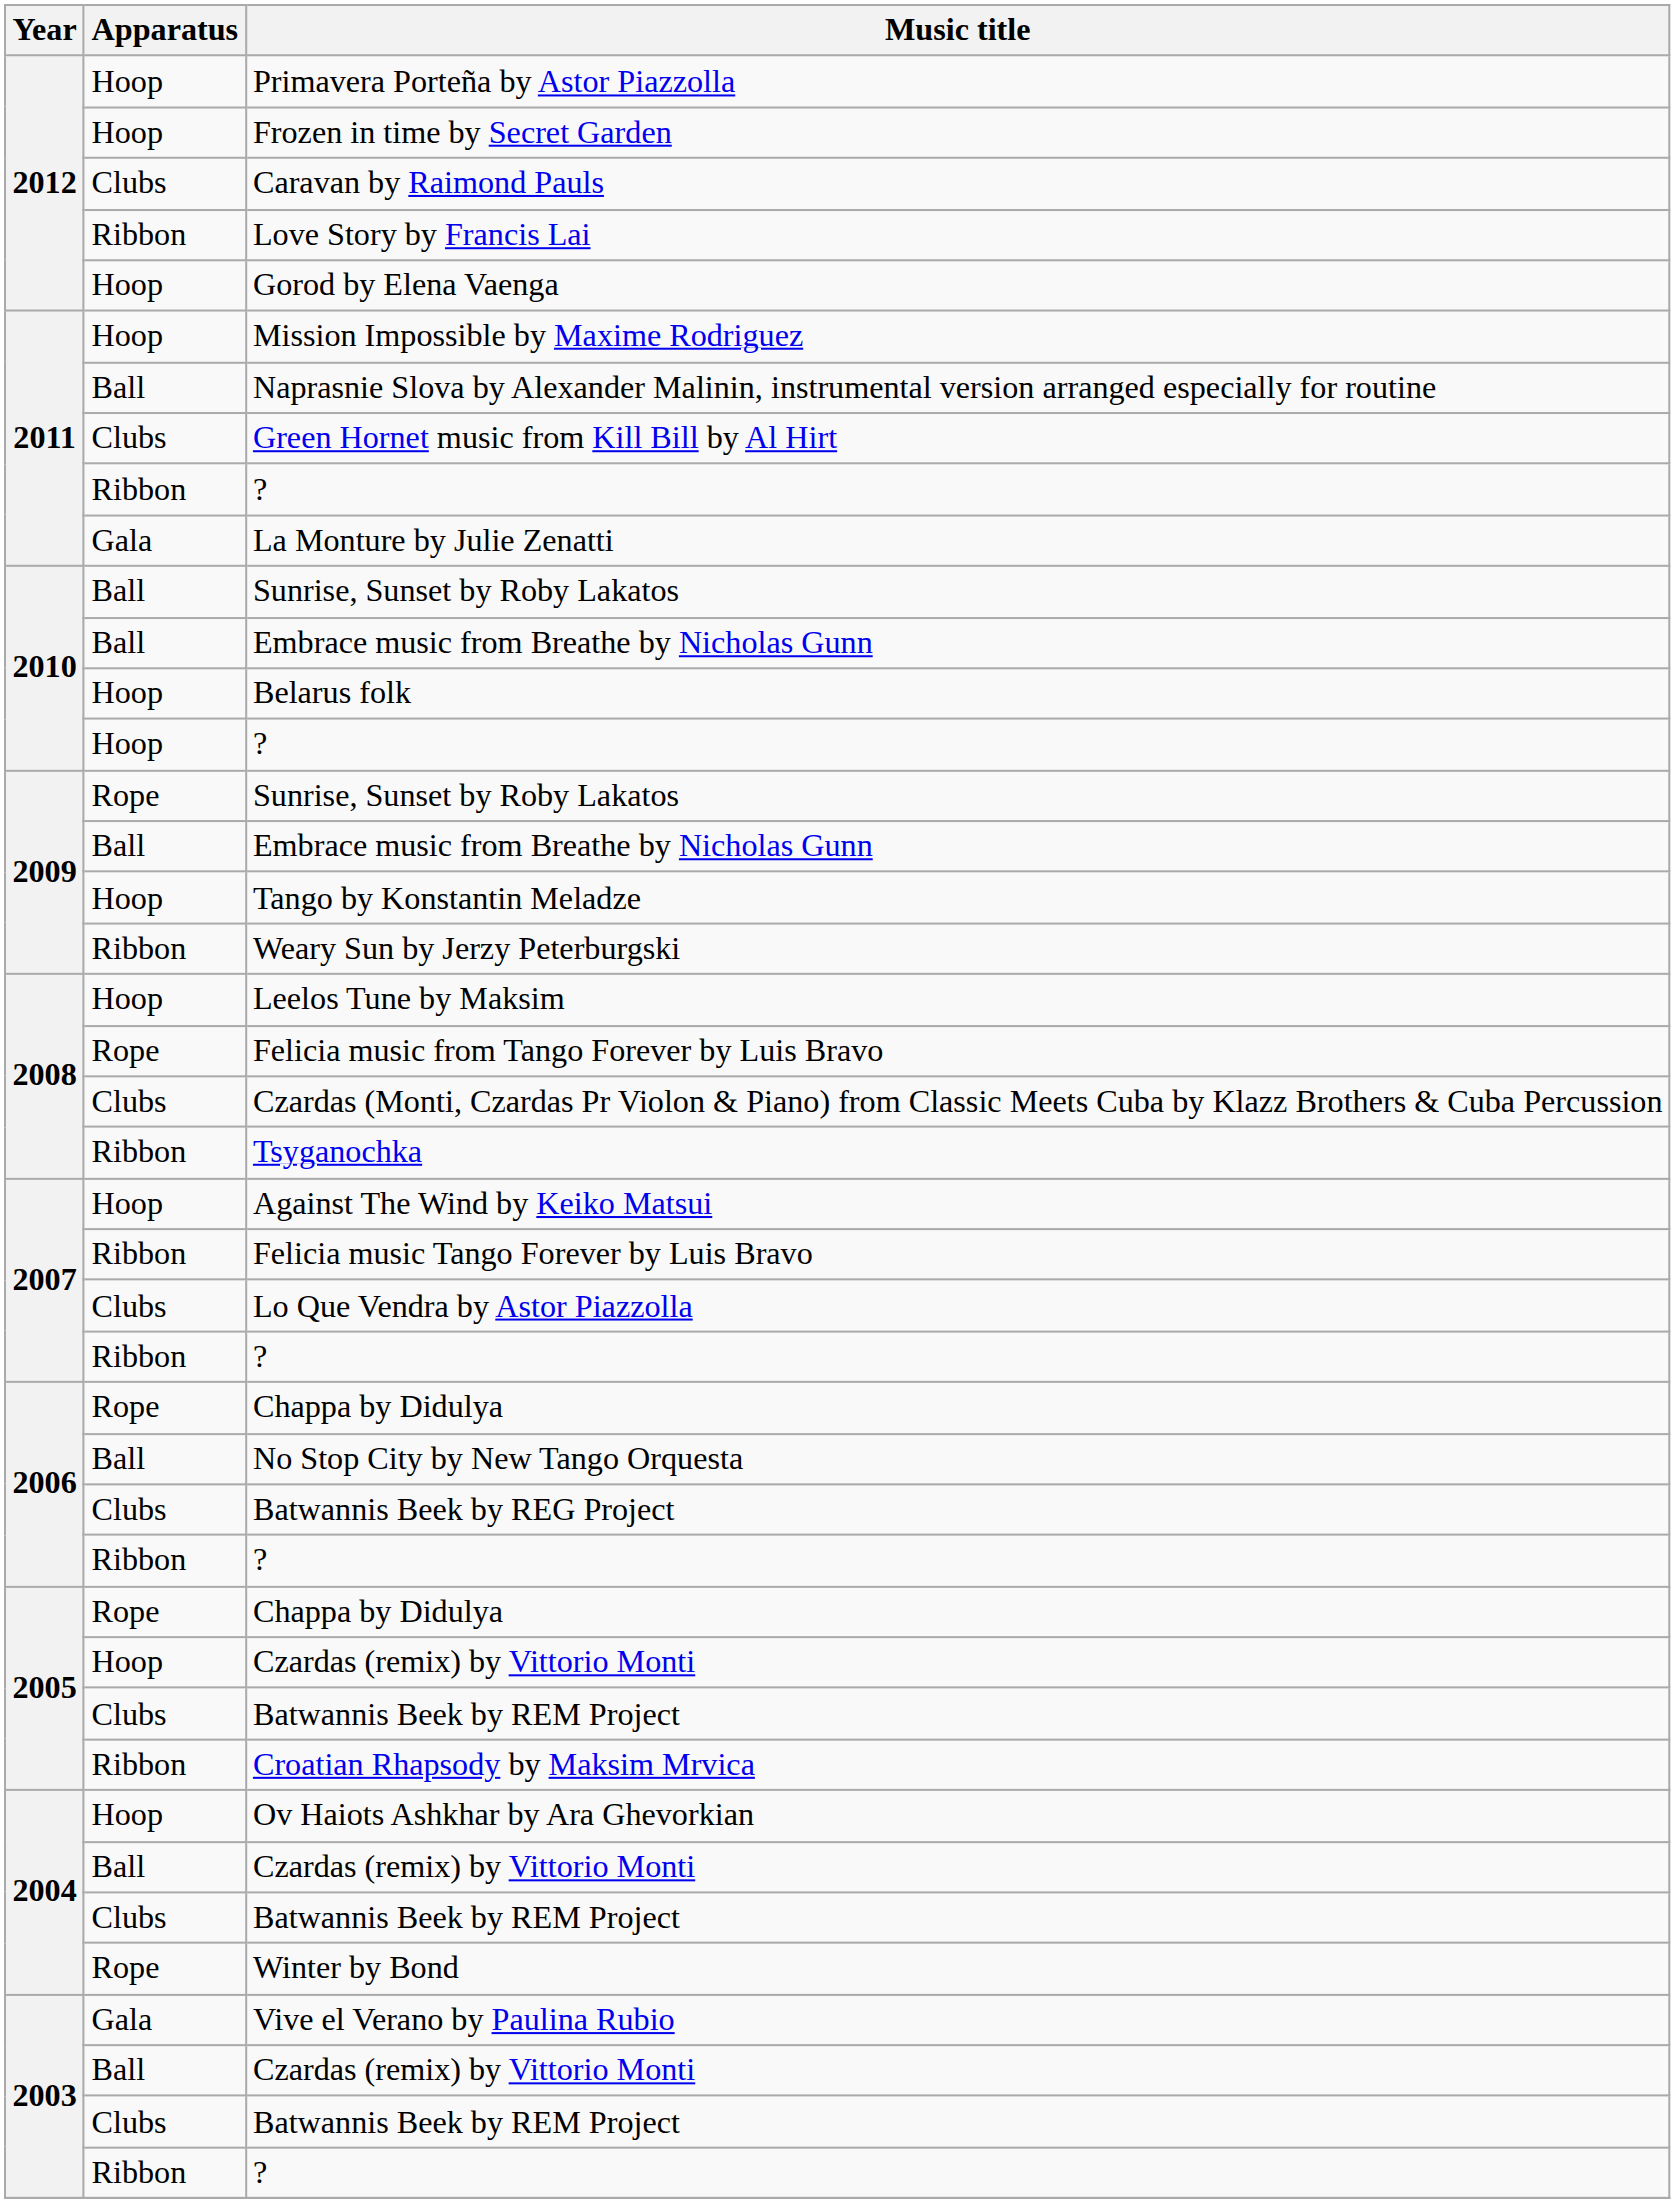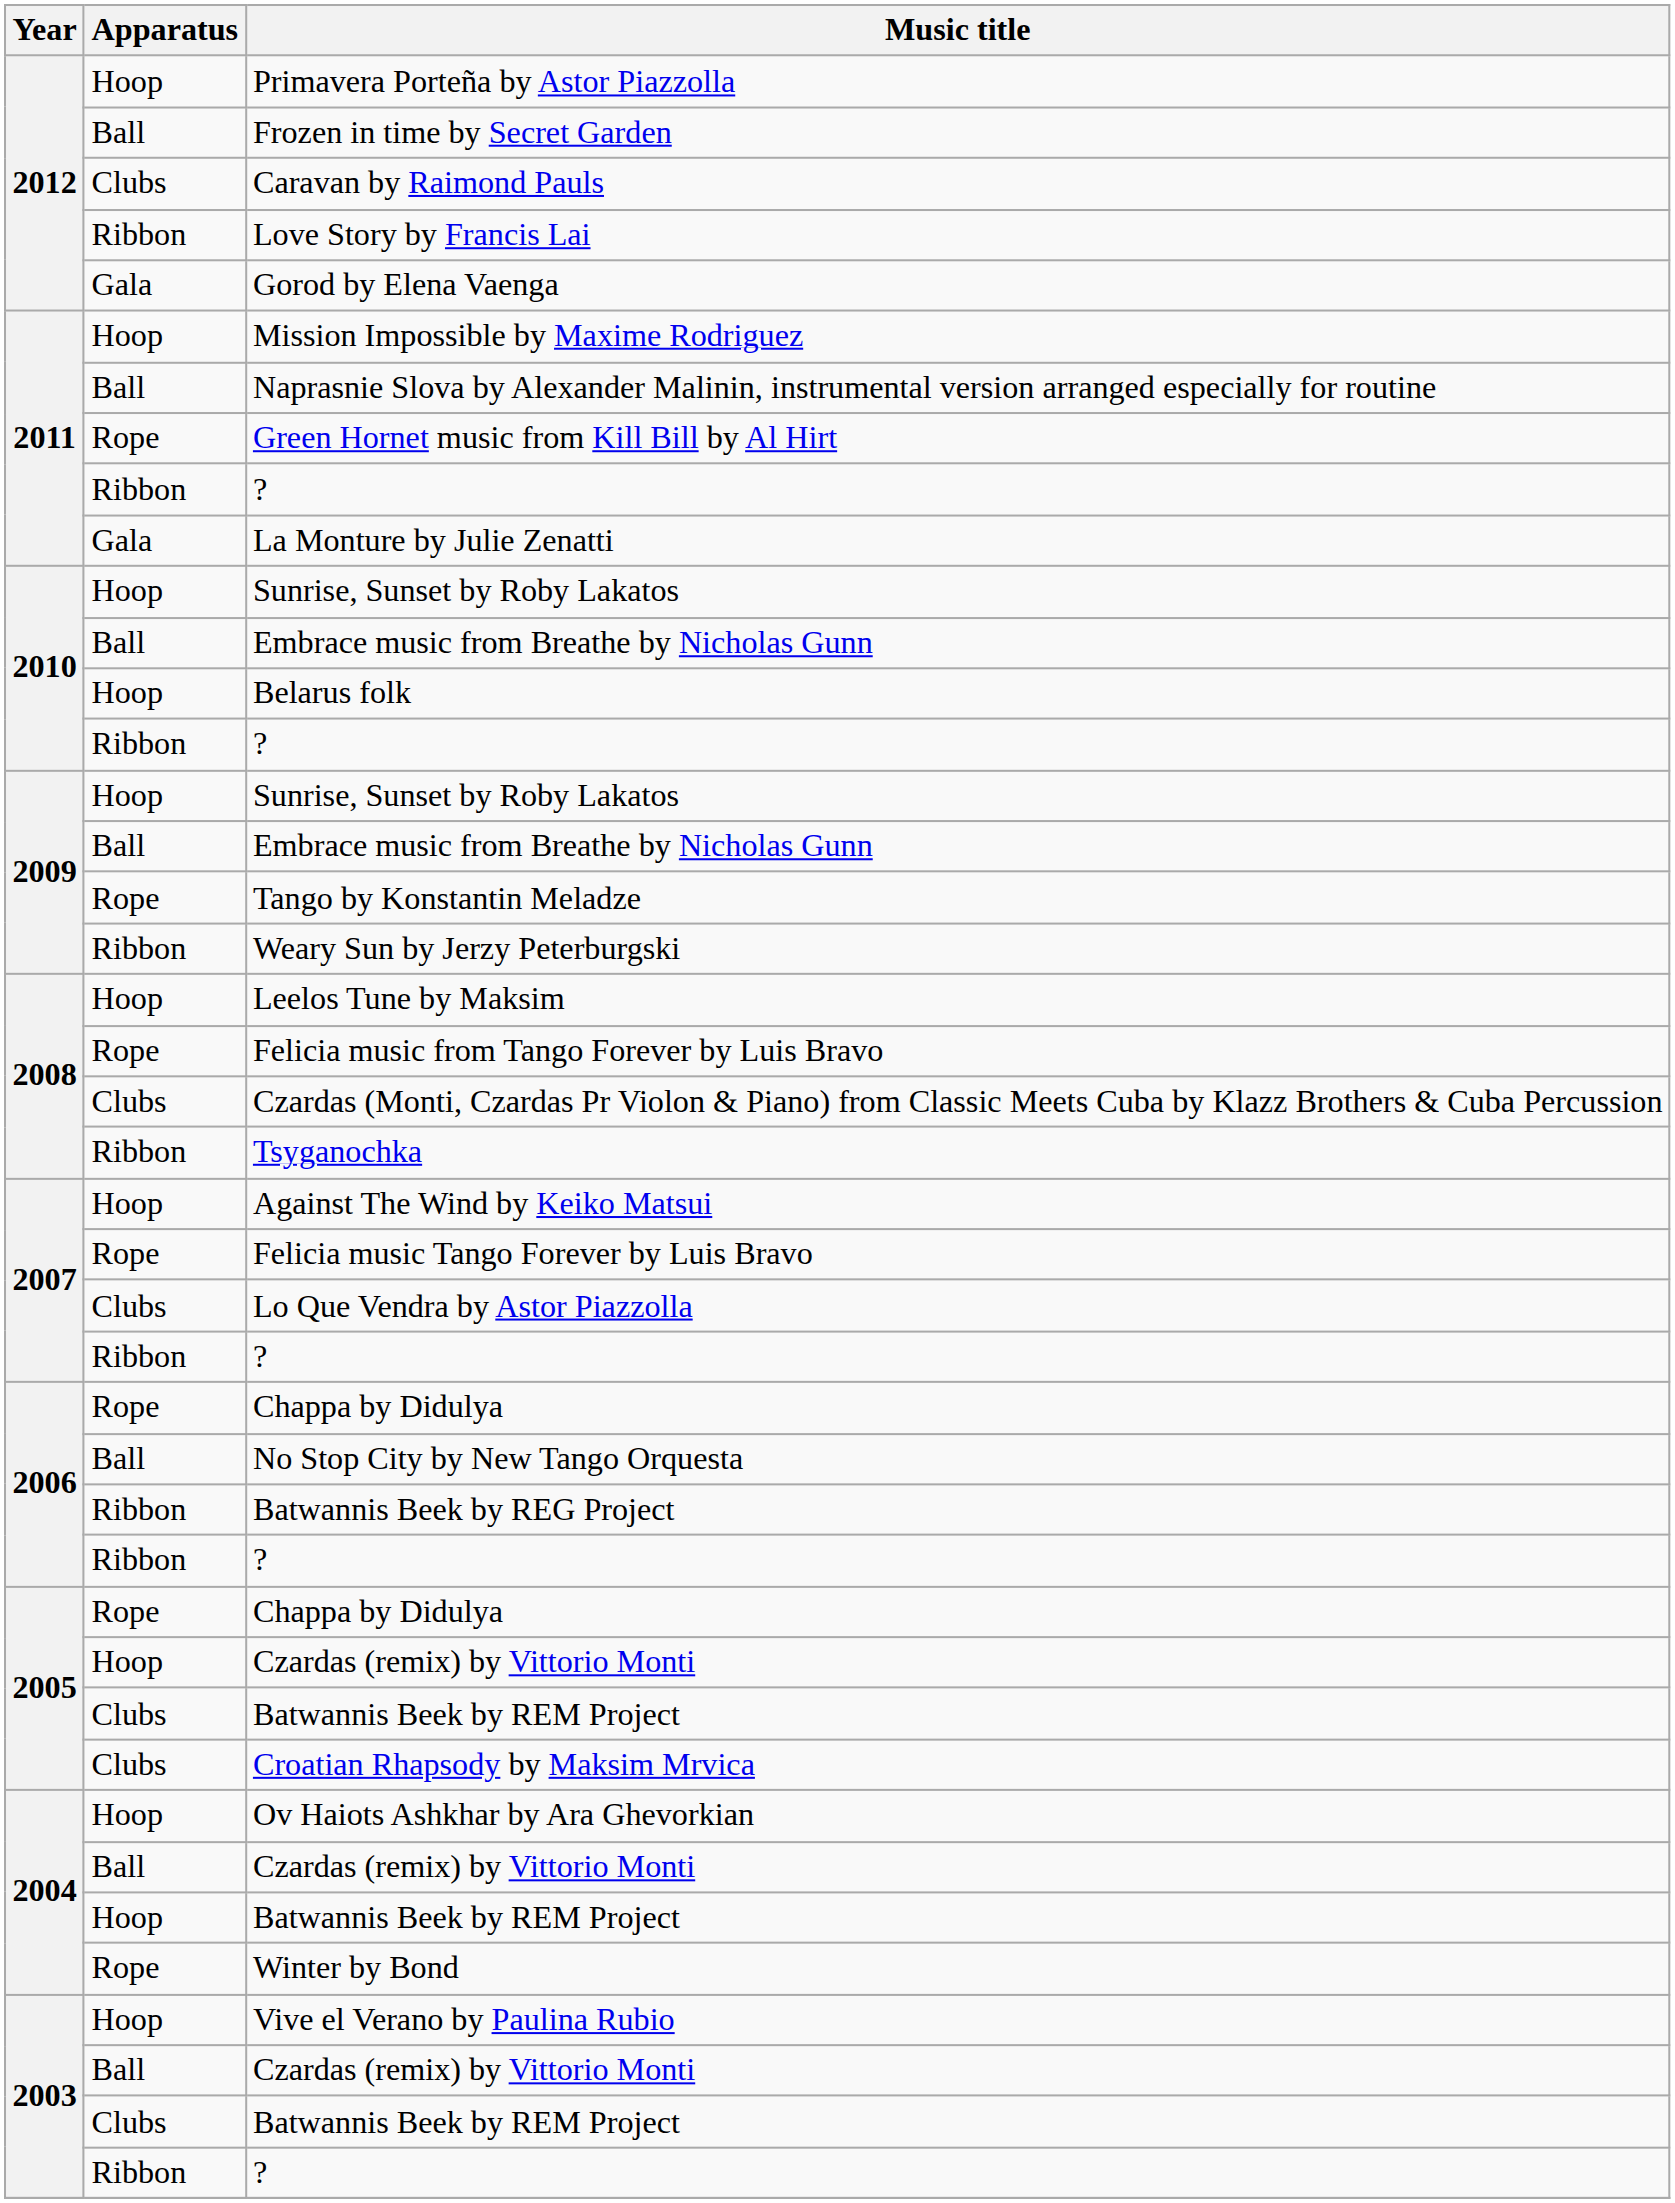Frozen in time by Secret Garden | Apparatus: Hoop -> Ball
Gorod by Elena Vaenga | Apparatus: Hoop -> Gala
Green Hornet music from Kill Bill by Al Hirt | Apparatus: Clubs -> Rope
2010 / Sunrise, Sunset by Roby Lakatos | Apparatus: Ball -> Hoop
2010 / ? | Apparatus: Hoop -> Ribbon
2009 / Sunrise, Sunset by Roby Lakatos | Apparatus: Rope -> Hoop
Tango by Konstantin Meladze | Apparatus: Hoop -> Rope
Felicia music Tango Forever by Luis Bravo | Apparatus: Ribbon -> Rope
Batwannis Beek by REG Project | Apparatus: Clubs -> Ribbon
Croatian Rhapsody by Maksim Mrvica | Apparatus: Ribbon -> Clubs
2004 / Batwannis Beek by REM Project | Apparatus: Clubs -> Hoop
Vive el Verano by Paulina Rubio | Apparatus: Gala -> Hoop
